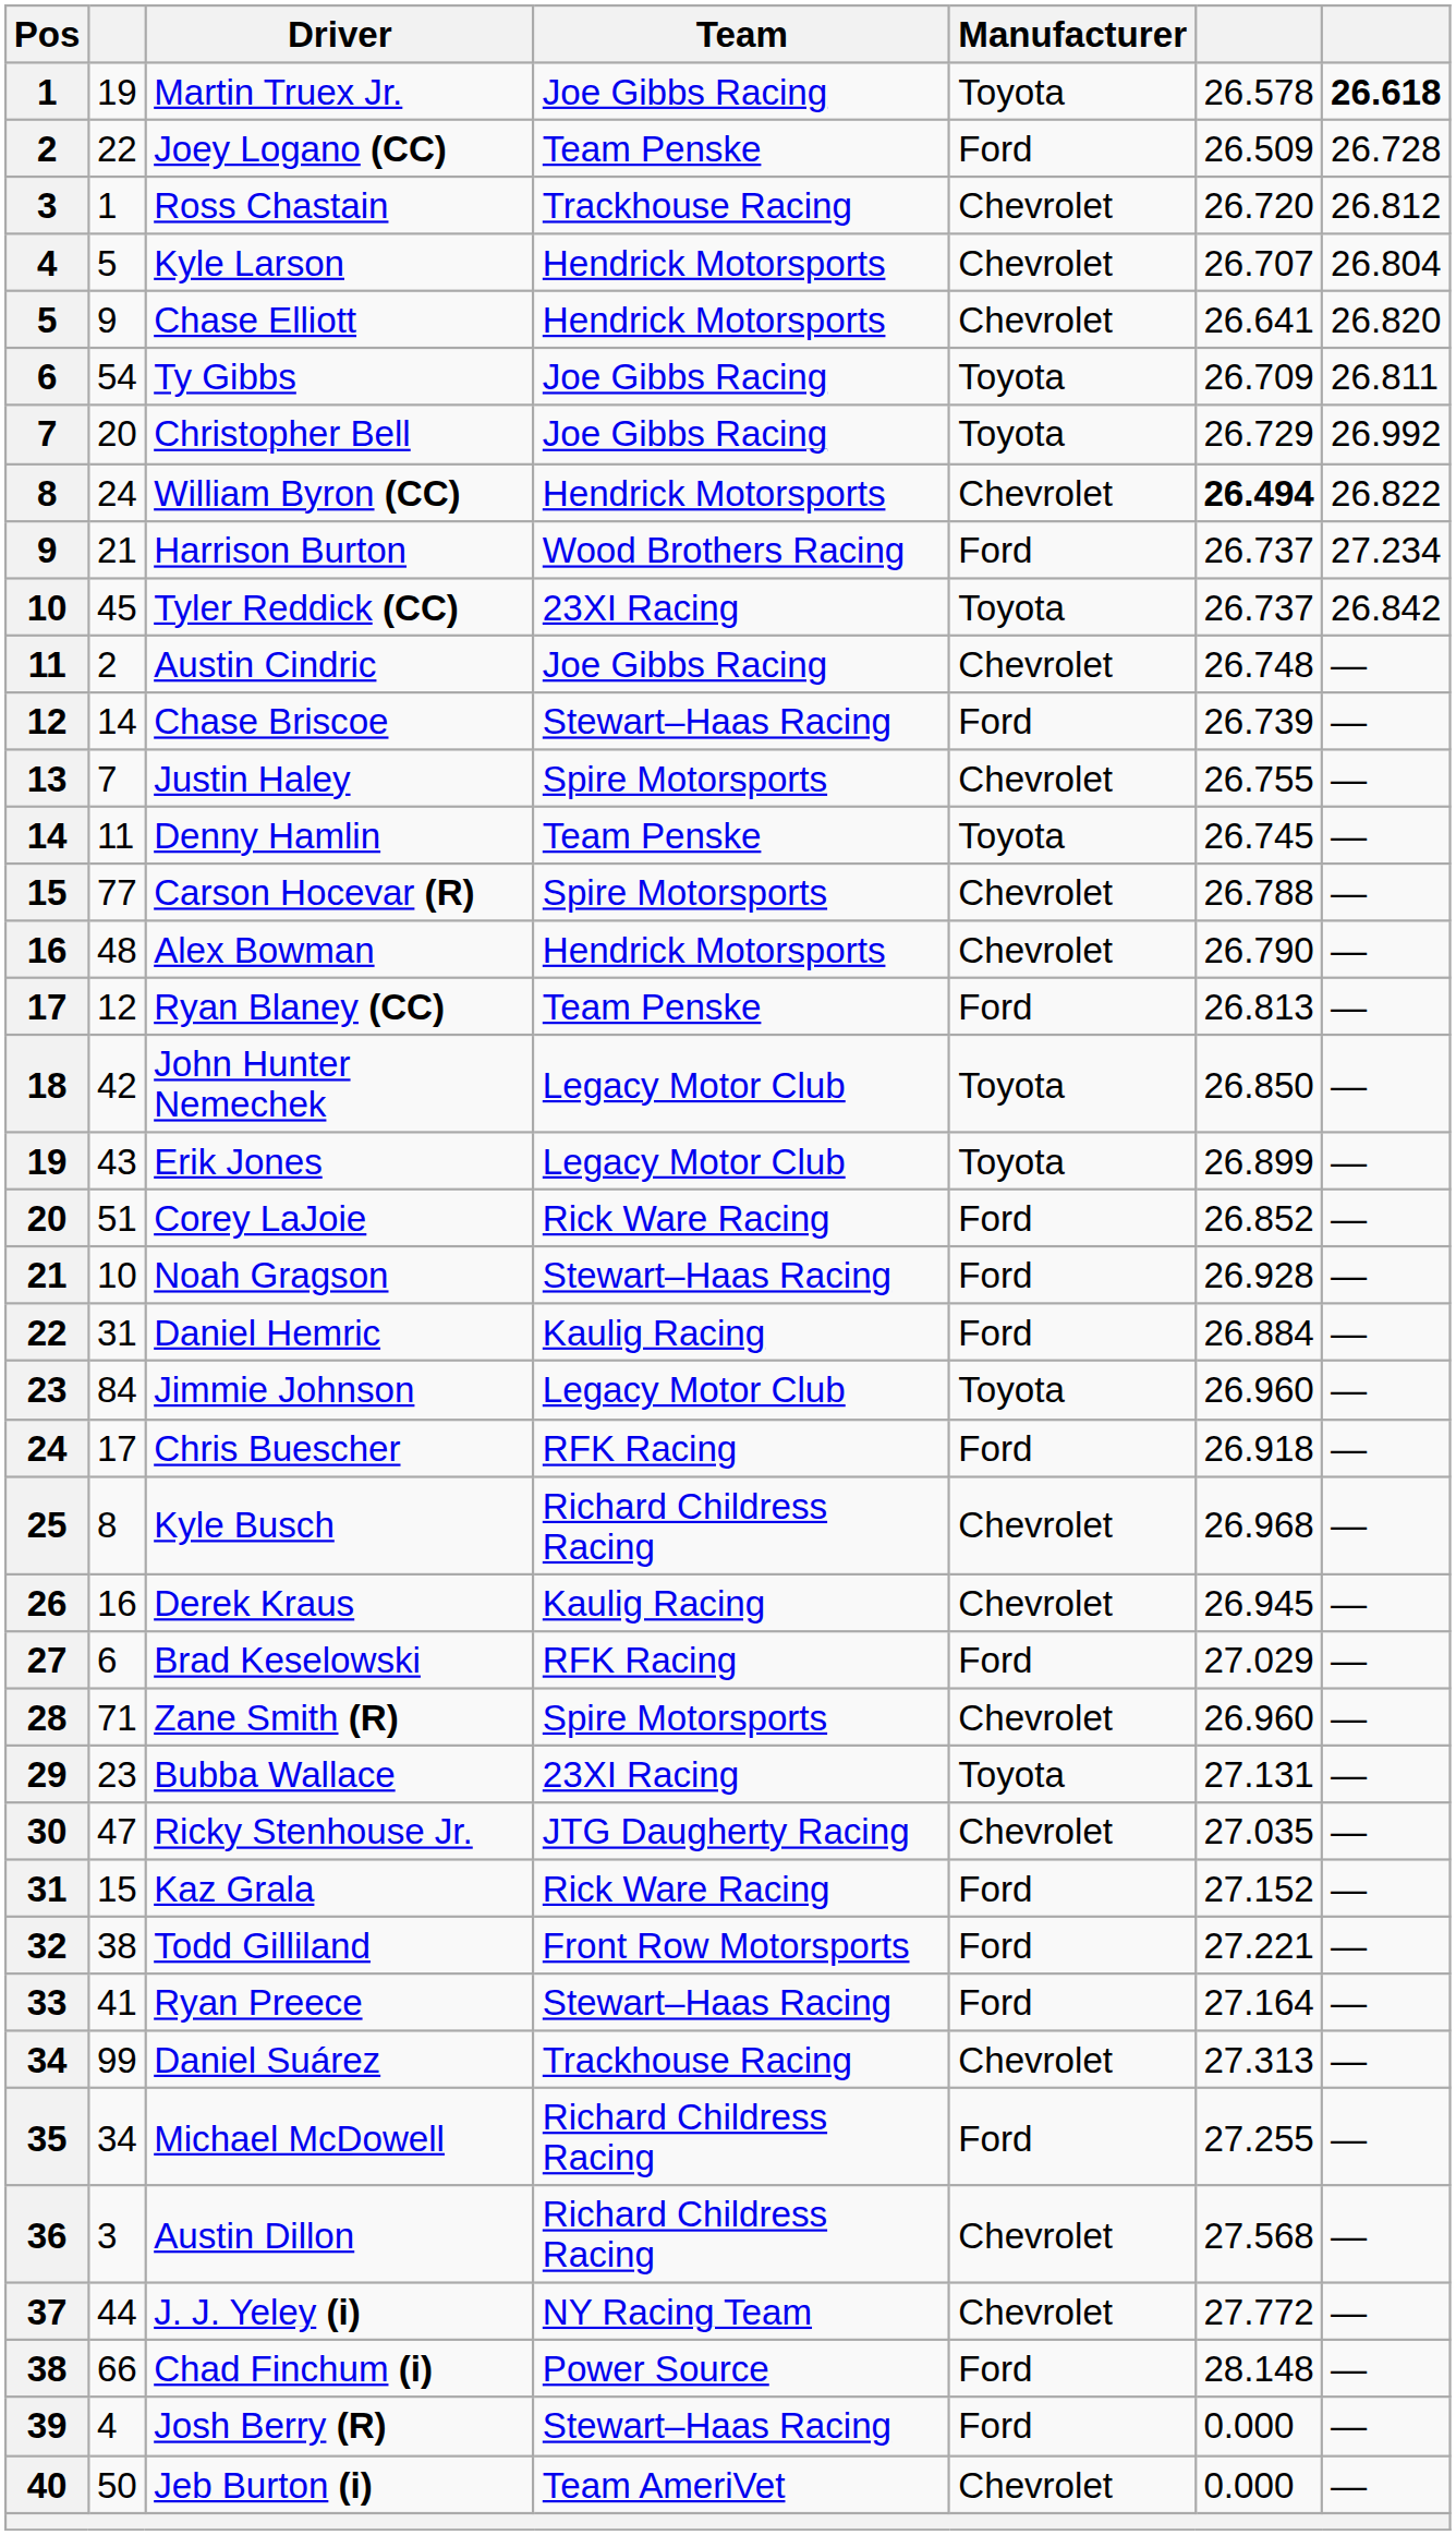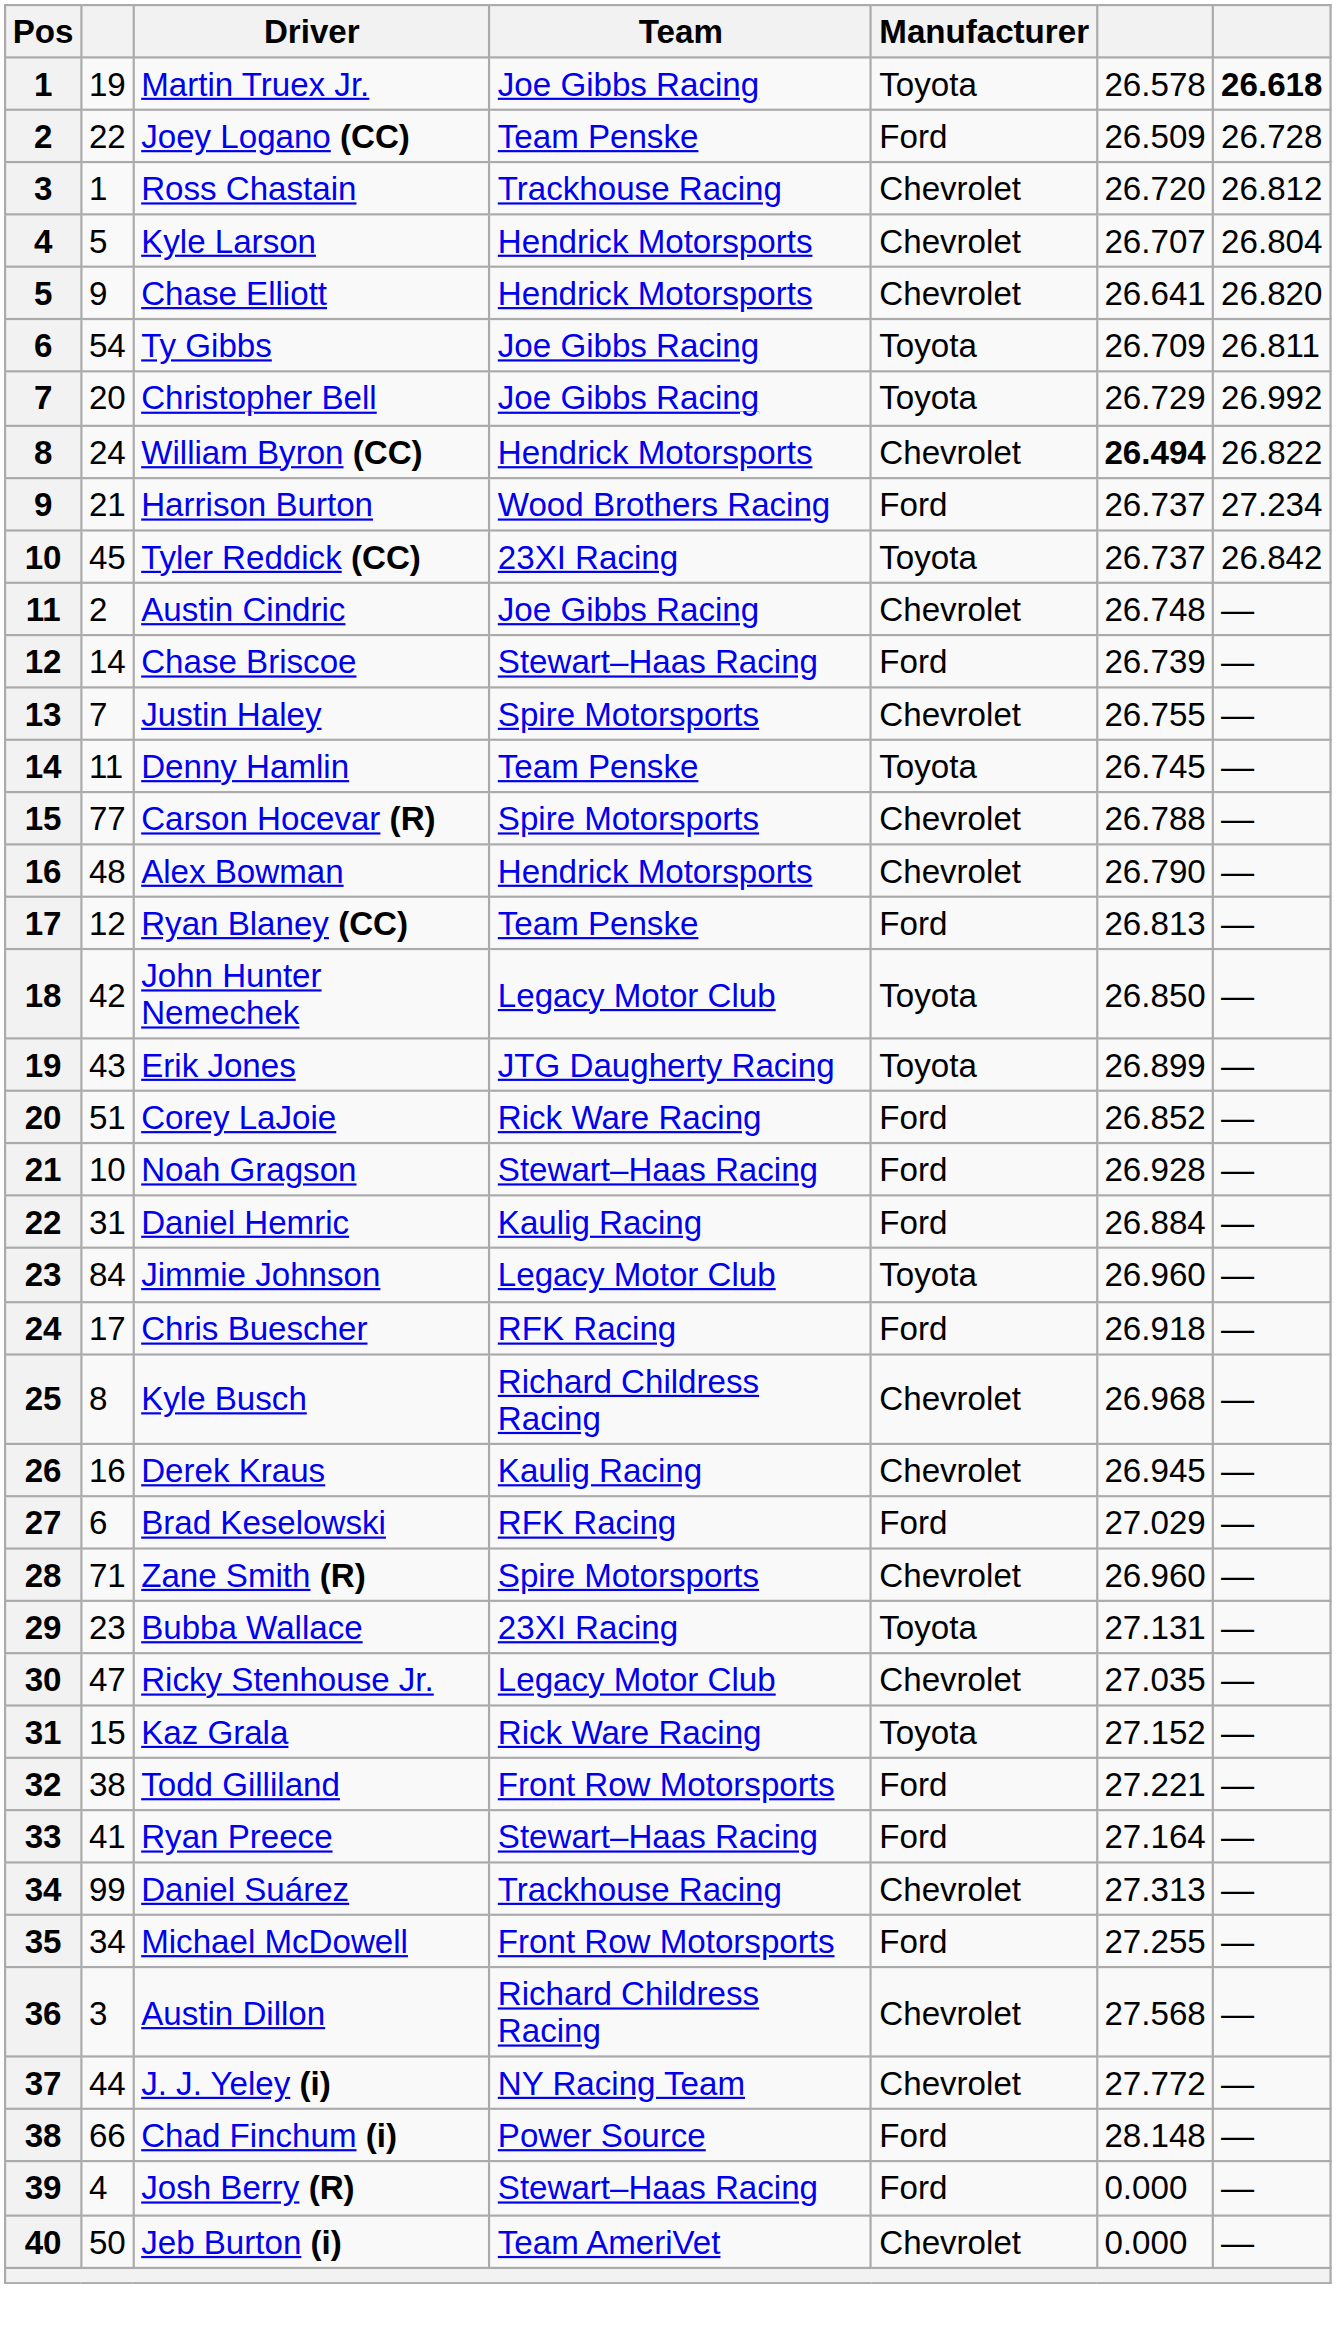Erik Jones | Team: Legacy Motor Club -> JTG Daugherty Racing
Ricky Stenhouse Jr. | Team: JTG Daugherty Racing -> Legacy Motor Club
Kaz Grala | Manufacturer: Ford -> Toyota
Michael McDowell | Team: Richard Childress Racing -> Front Row Motorsports
